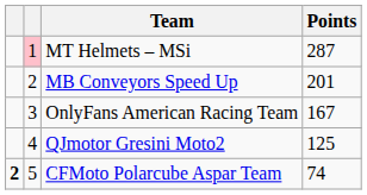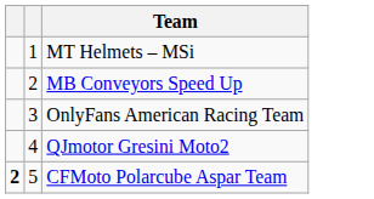- column: Points | 287 | 201 | 167 | 125 | 74
MT Helmets – MSi | column 2: pink background -> no background
